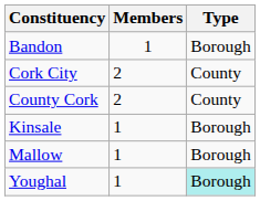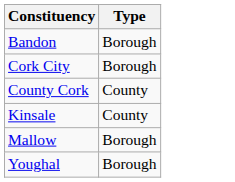- column: Members | 1 | 2 | 2 | 1 | 1 | 1
Cork City | Type: County -> Borough
Kinsale | Type: Borough -> County
Youghal | Type: paleturquoise background -> no background
